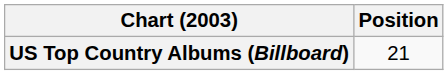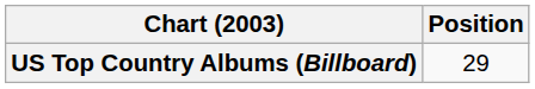US Top Country Albums (Billboard) | Position: 21 -> 29
